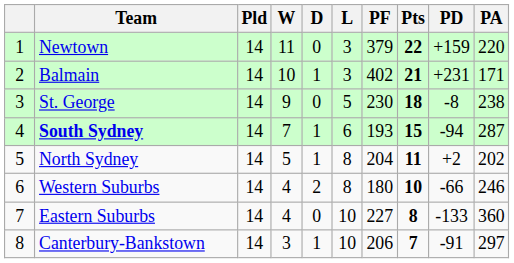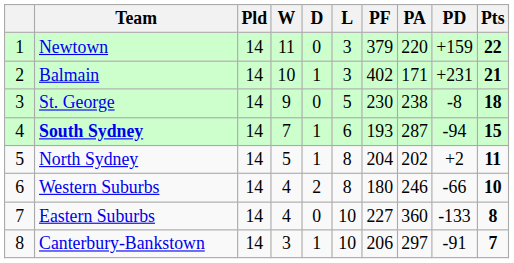columns swapped: PA <-> Pts
